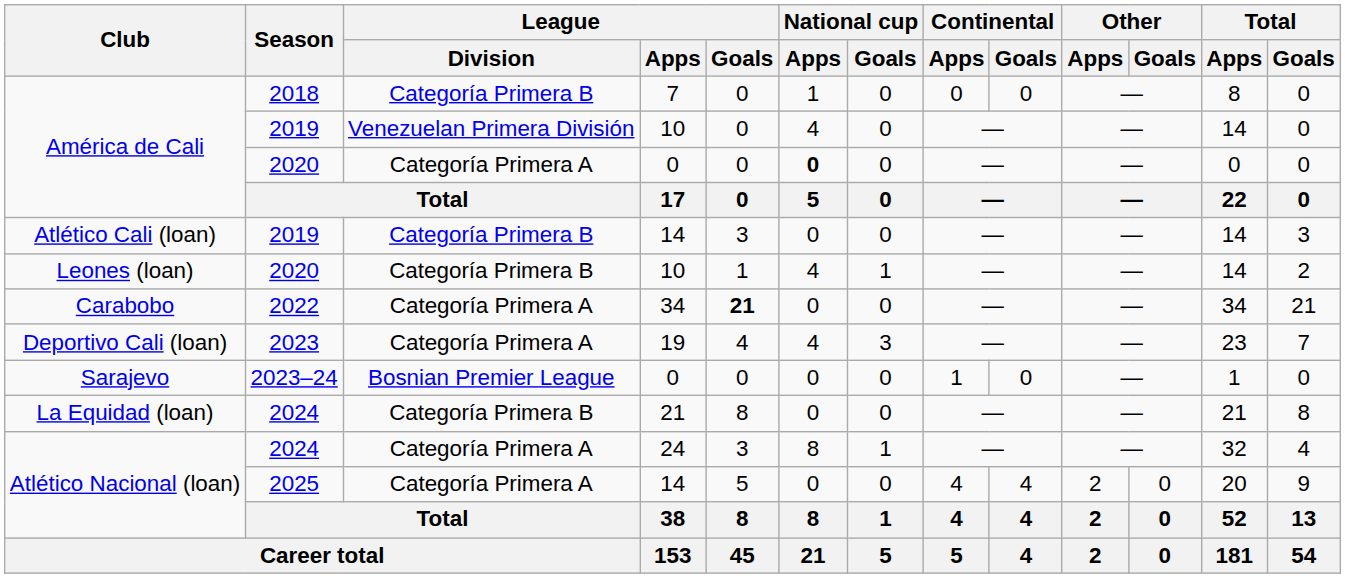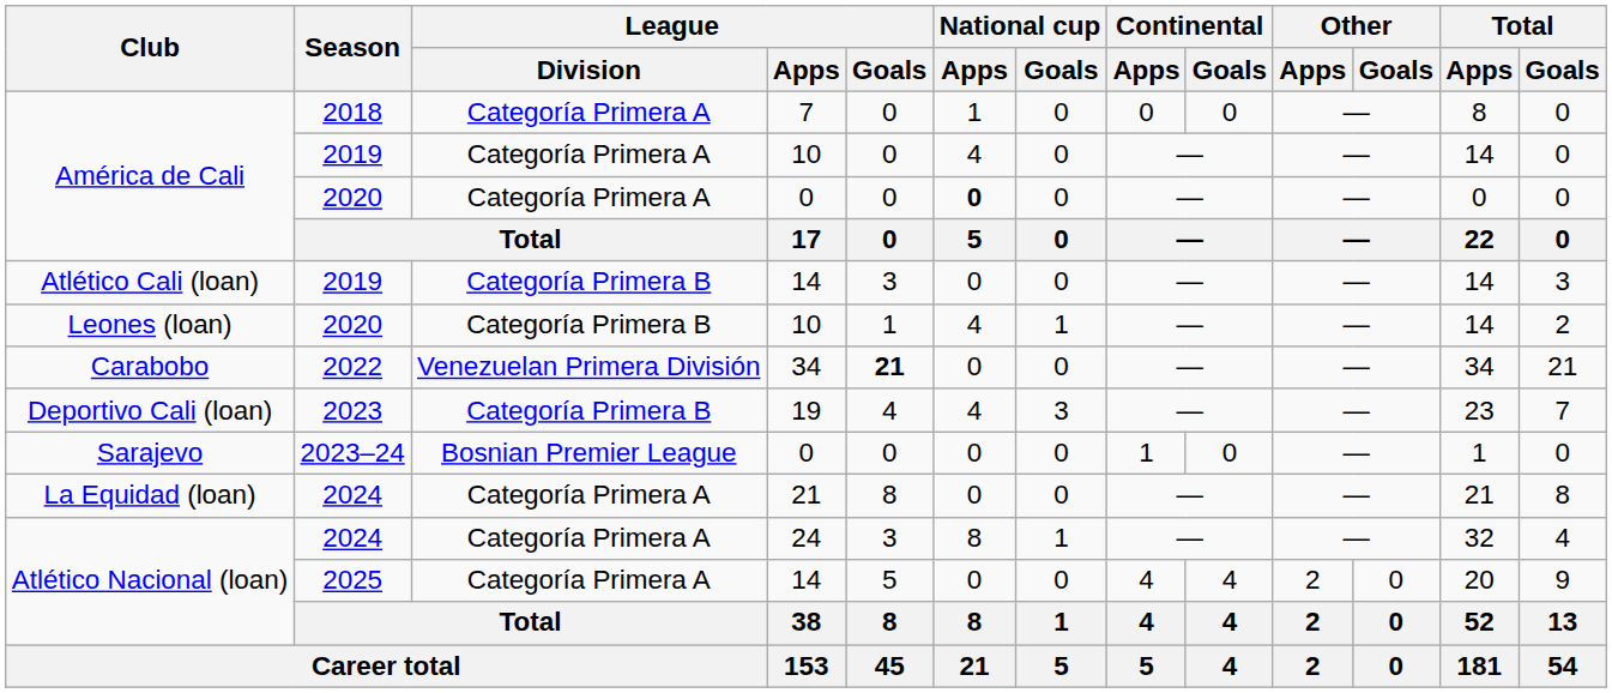América de Cali / 2018 | League / Division: Categoría Primera B -> Categoría Primera A
América de Cali / 2019 | League / Division: Venezuelan Primera División -> Categoría Primera A
Carabobo | League / Division: Categoría Primera A -> Venezuelan Primera División
Deportivo Cali (loan) | League / Division: Categoría Primera A -> Categoría Primera B
La Equidad (loan) | League / Division: Categoría Primera B -> Categoría Primera A
